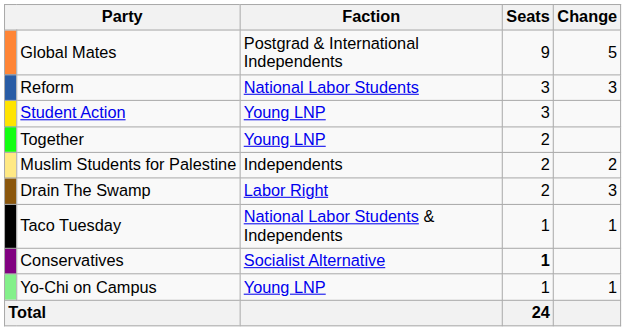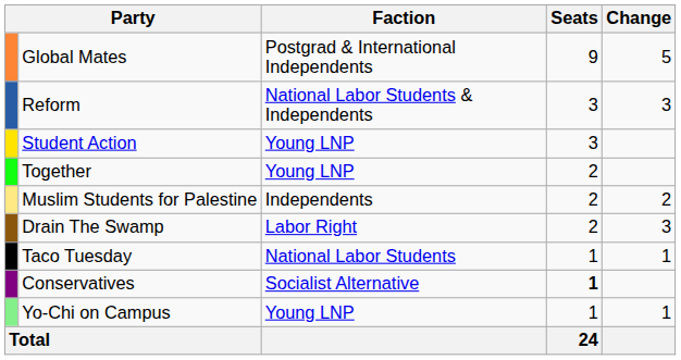Reform | Faction: National Labor Students -> National Labor Students & Independents
Taco Tuesday | Faction: National Labor Students & Independents -> National Labor Students
